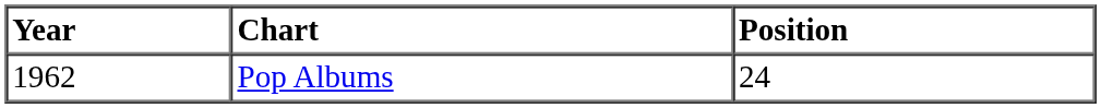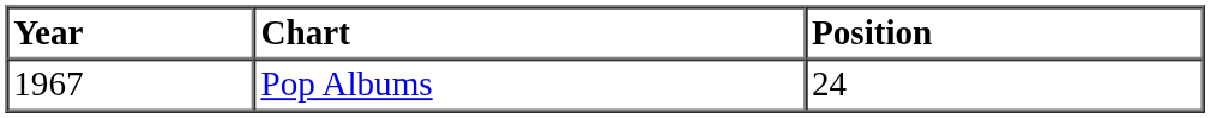Pop Albums | Year: 1962 -> 1967
